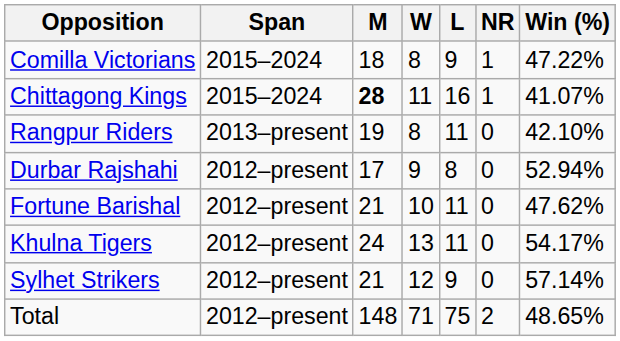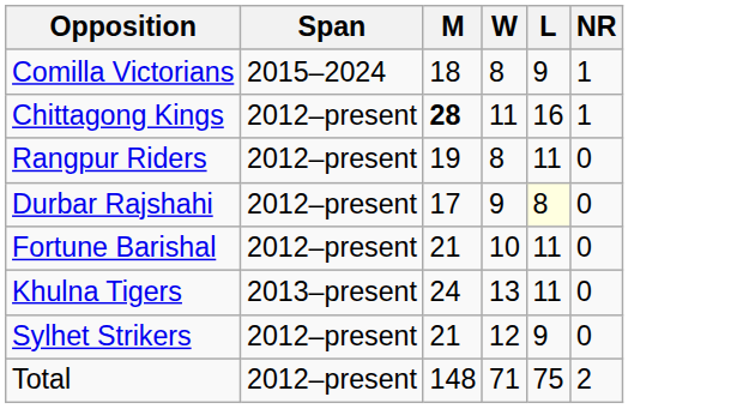- column: Win (%) | 47.22% | 41.07% | 42.10% | 52.94% | 47.62% | 54.17% | 57.14% | 48.65%
Chittagong Kings | Span: 2015–2024 -> 2012–present
Rangpur Riders | Span: 2013–present -> 2012–present
Durbar Rajshahi | L: no background -> lightyellow background
Khulna Tigers | Span: 2012–present -> 2013–present
